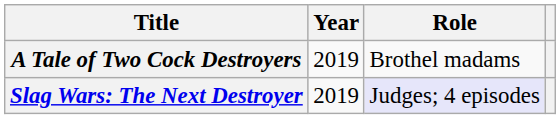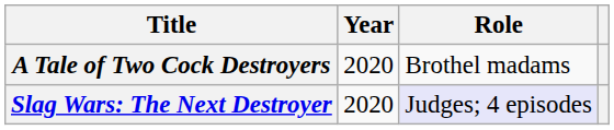A Tale of Two Cock Destroyers | Year: 2019 -> 2020
Slag Wars: The Next Destroyer | Year: 2019 -> 2020
